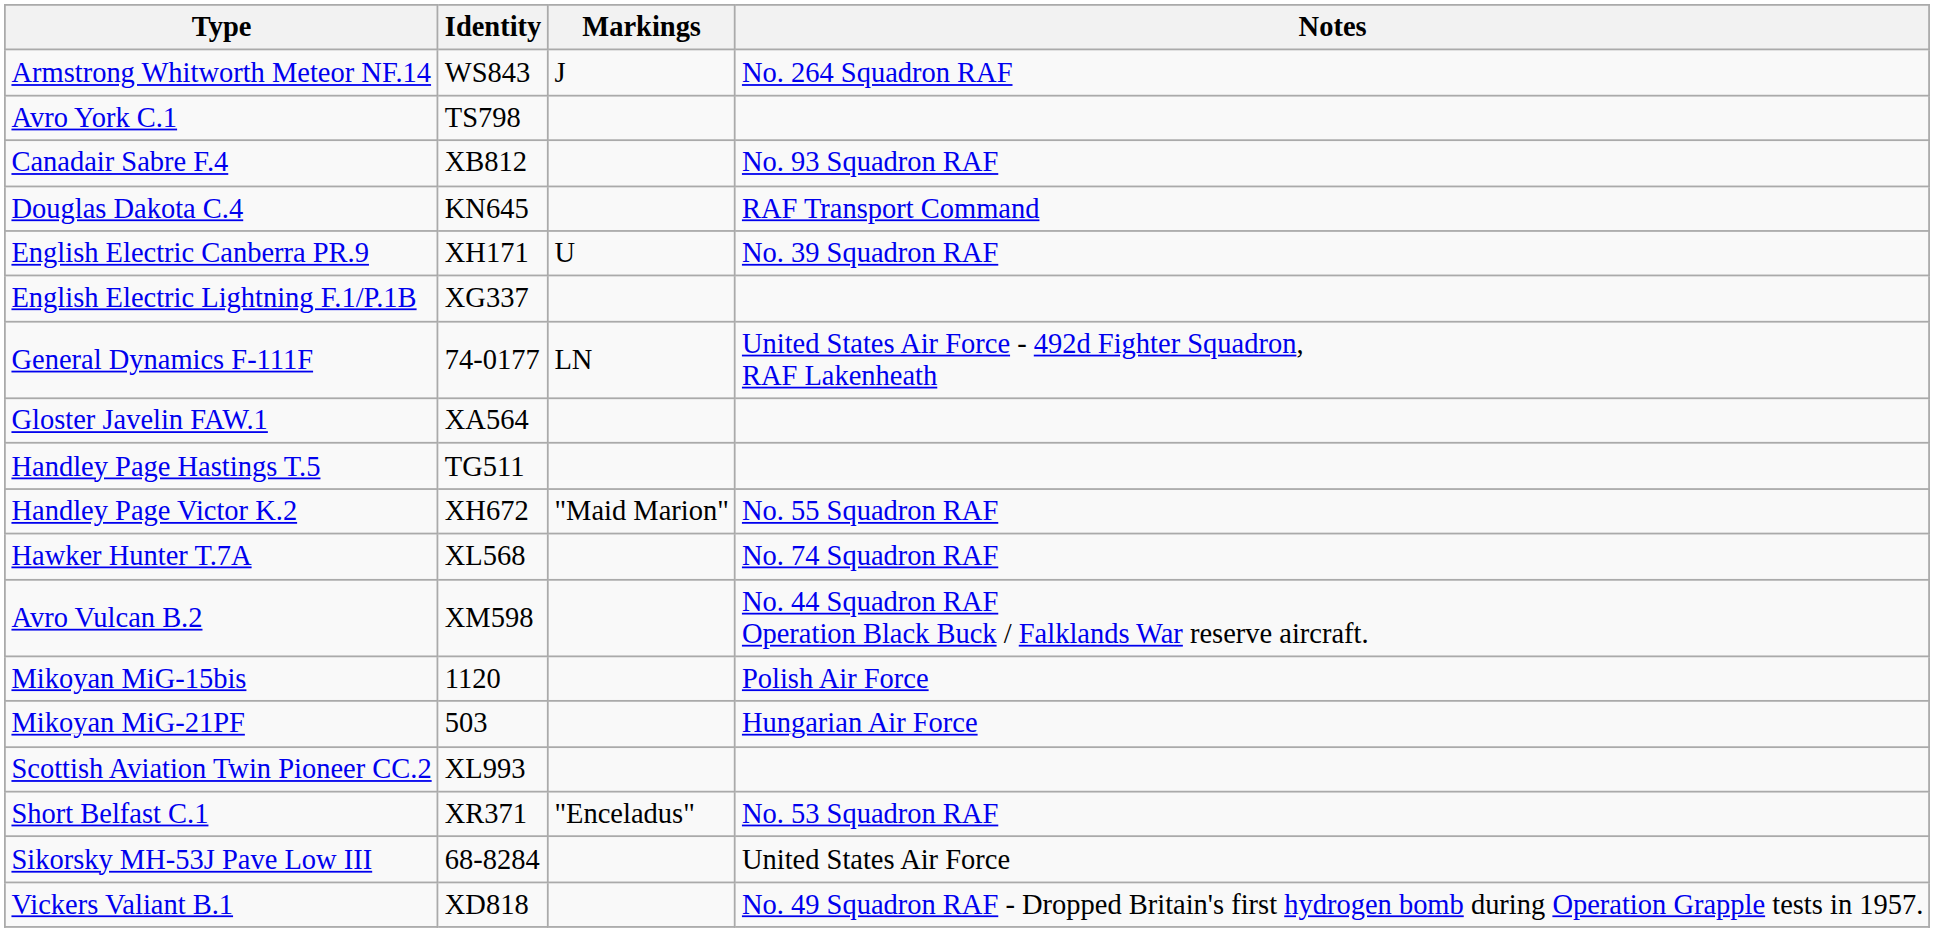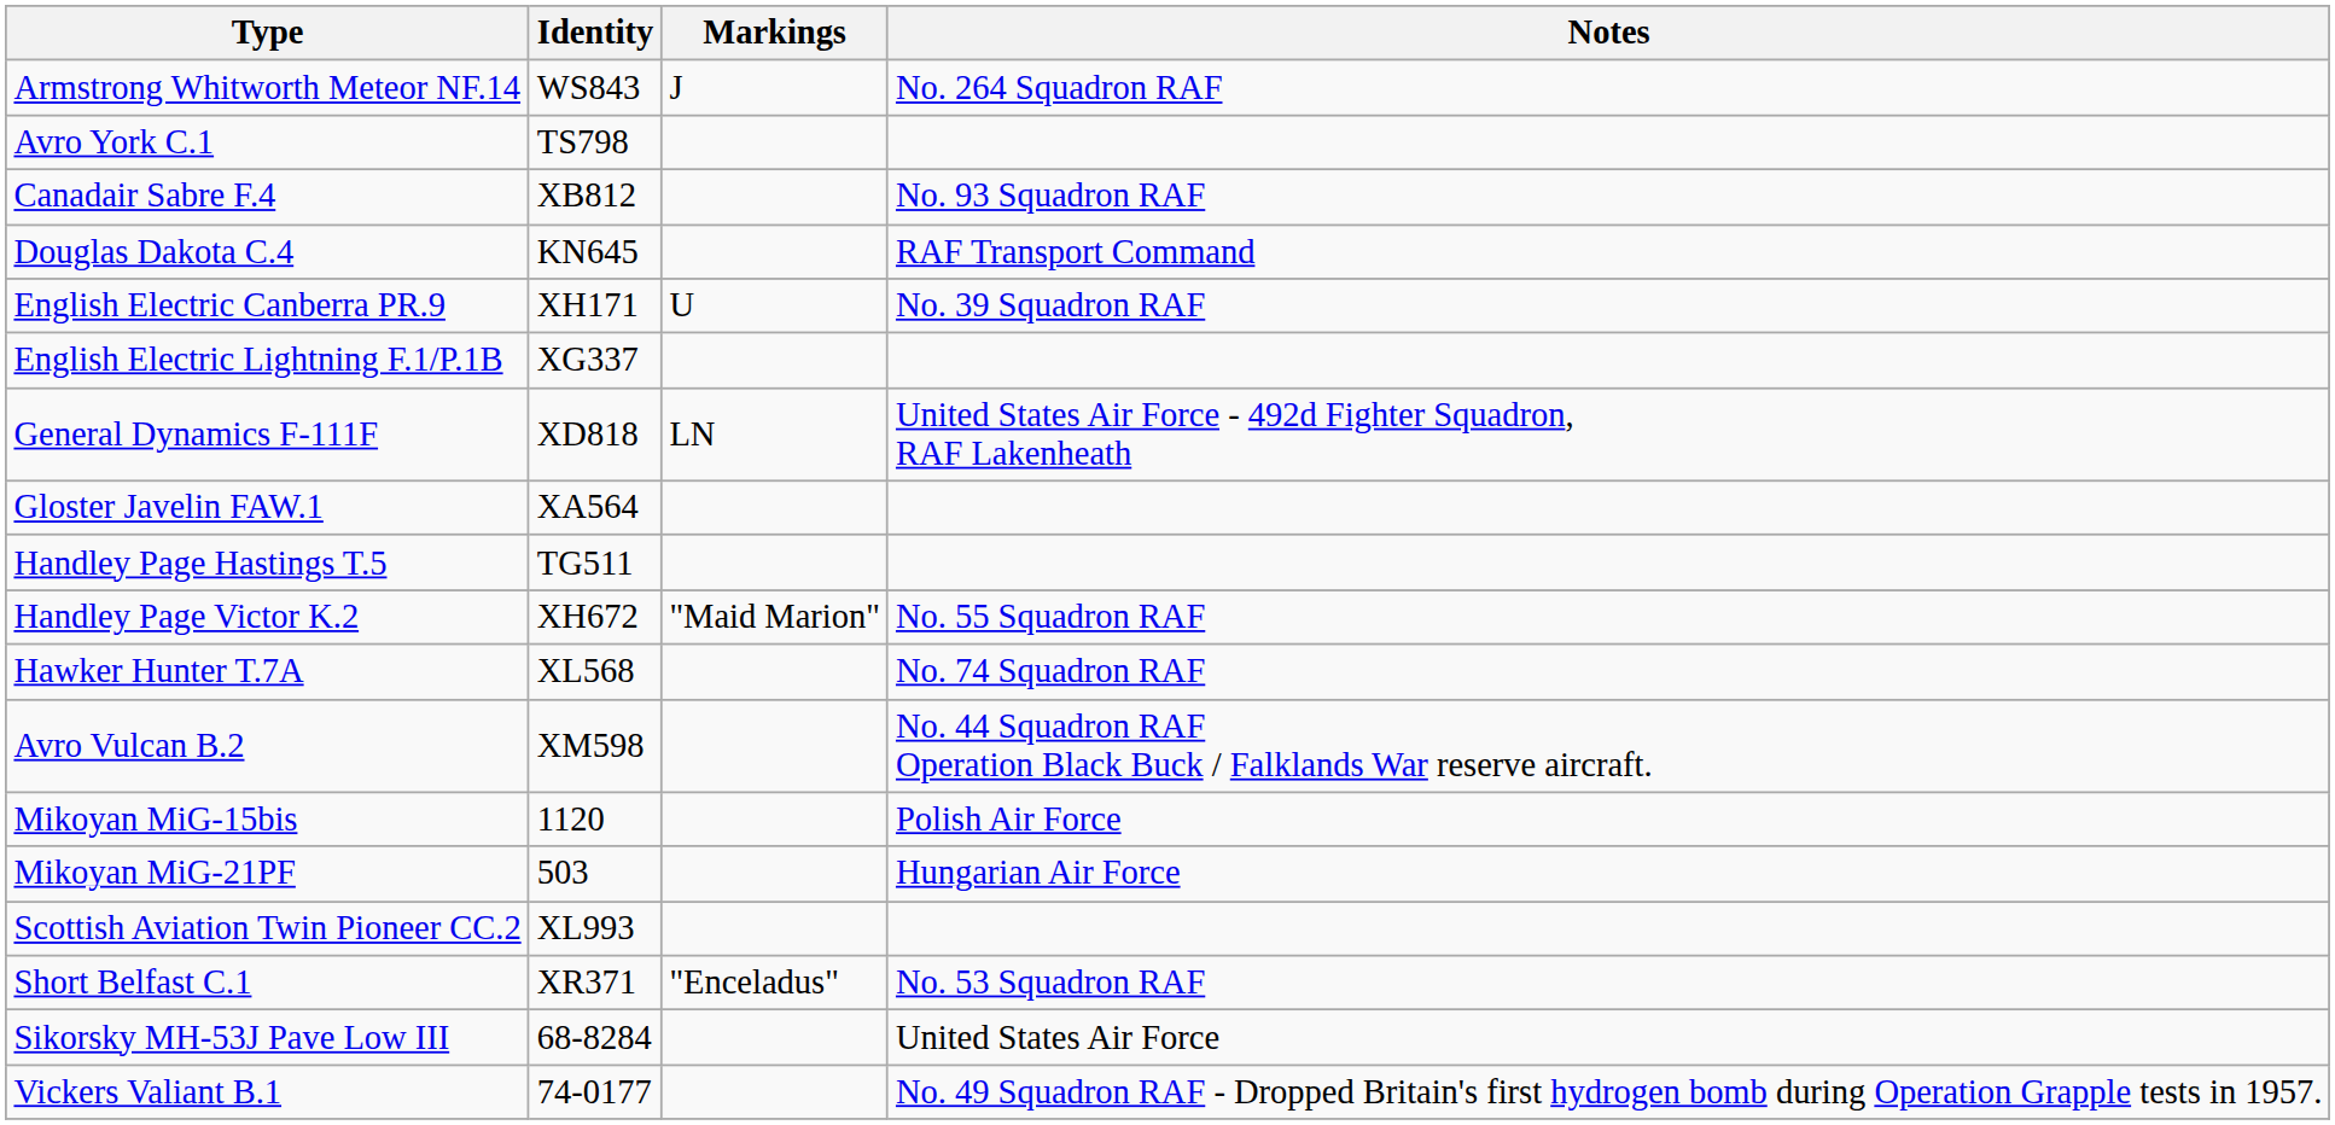General Dynamics F-111F | Identity: 74-0177 -> XD818
Vickers Valiant B.1 | Identity: XD818 -> 74-0177
